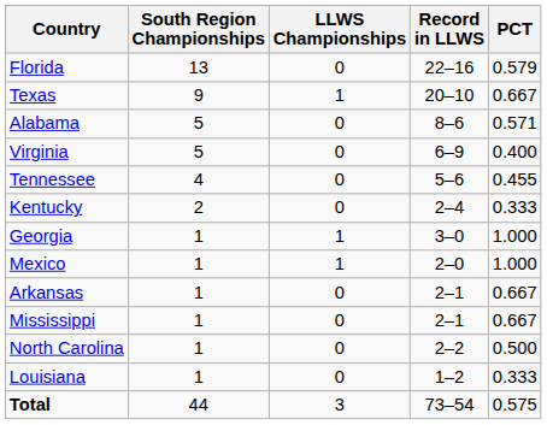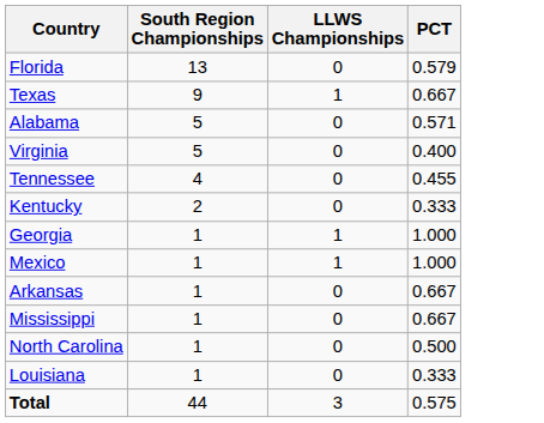- column: Record in LLWS | 22–16 | 20–10 | 8–6 | 6–9 | 5–6 | 2–4 | 3–0 | 2–0 | 2–1 | 2–1 | 2–2 | 1–2 | 73–54
